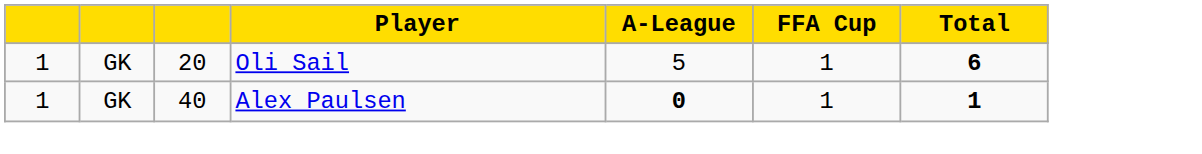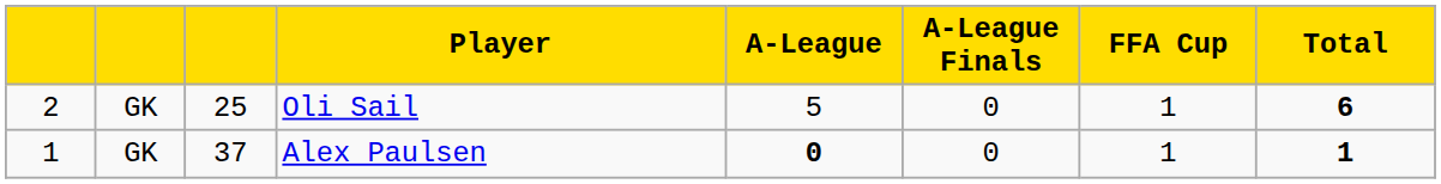+ column: A-League Finals | 0 | 0
Oli Sail | column 1: 1 -> 2
Oli Sail | column 3: 20 -> 25
Alex Paulsen | column 3: 40 -> 37
